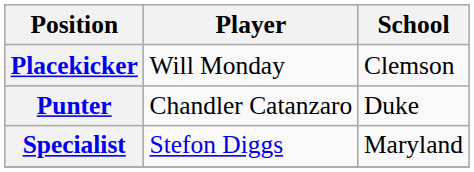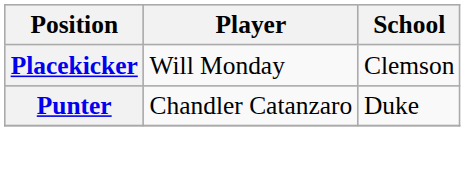- row: Specialist | Stefon Diggs | Maryland
